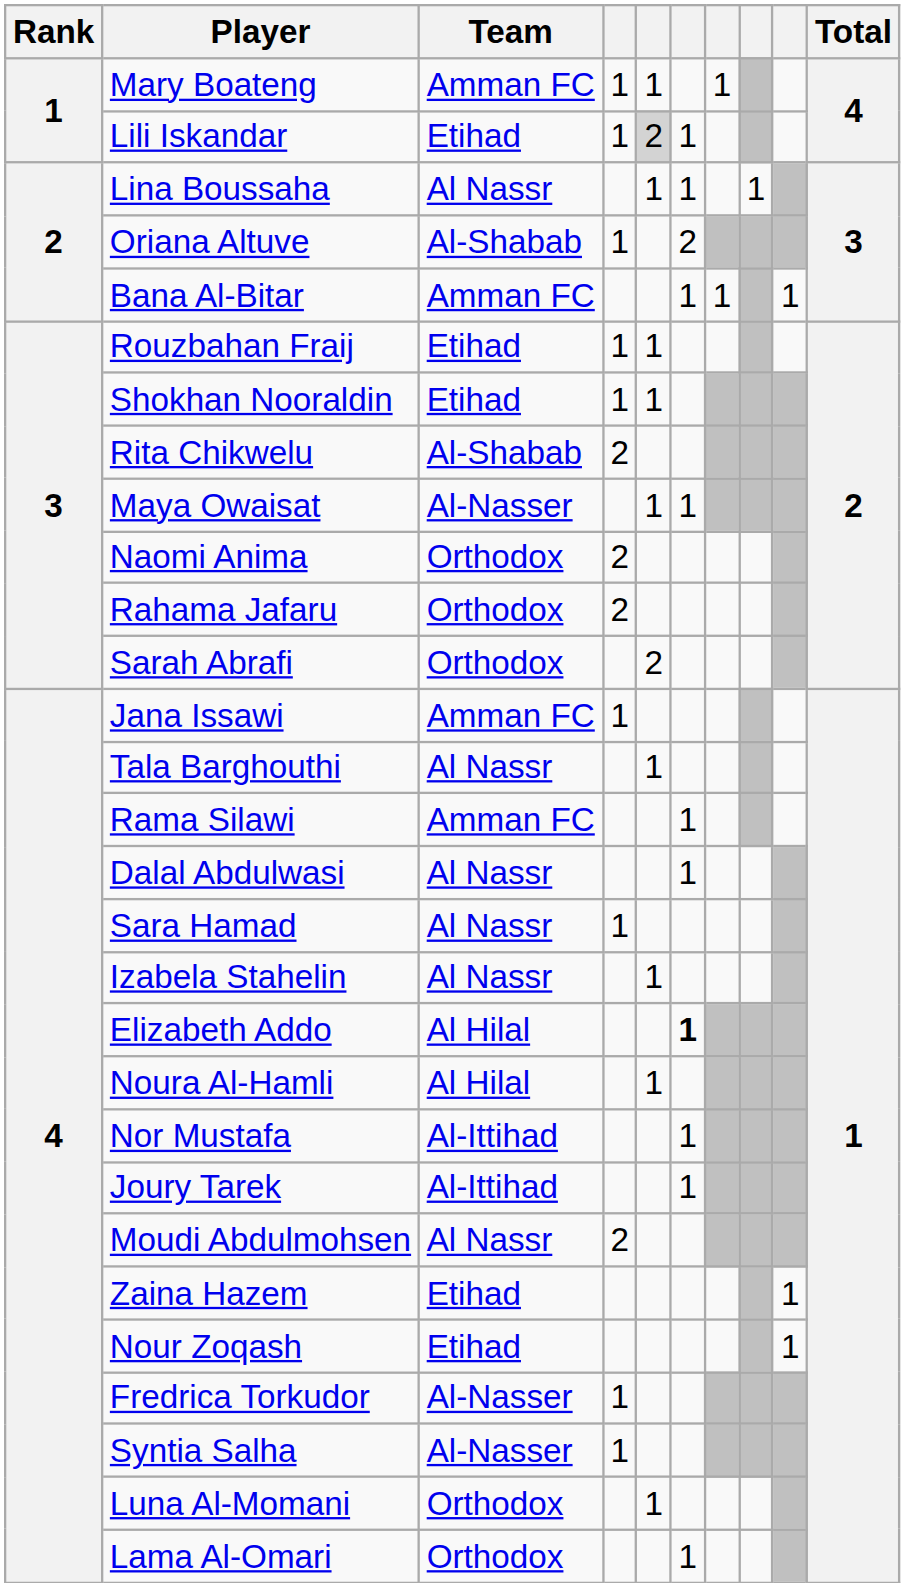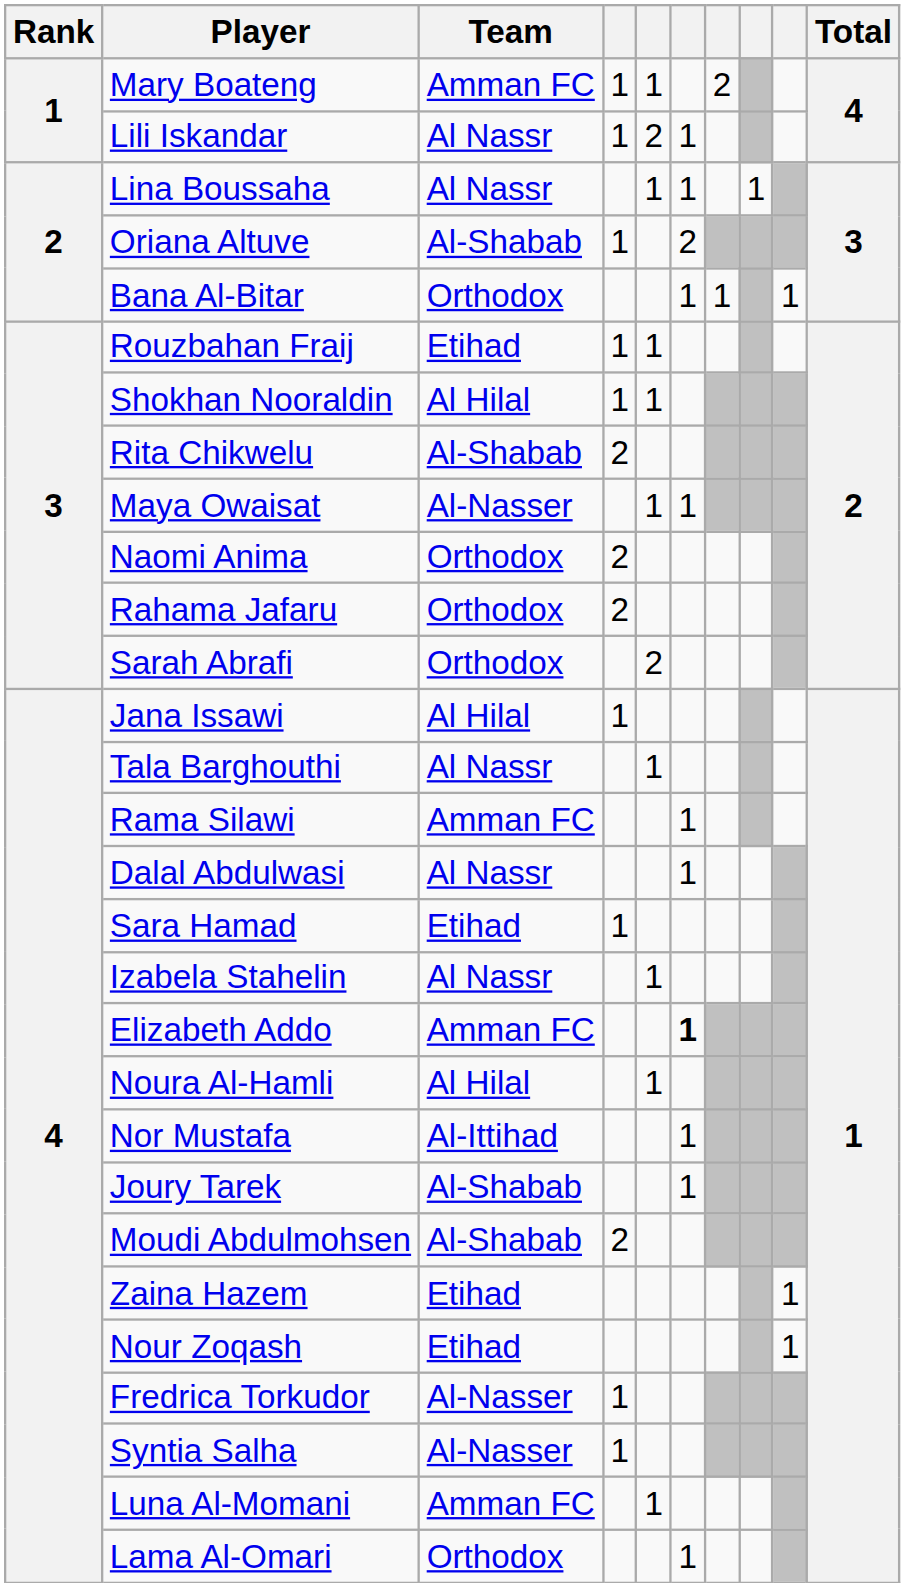Mary Boateng | column 7: 1 -> 2
Lili Iskandar | Team: Etihad -> Al Nassr
Lili Iskandar | column 5: lightgrey background -> no background
Bana Al-Bitar | Team: Amman FC -> Orthodox
Shokhan Nooraldin | Team: Etihad -> Al Hilal
Jana Issawi | Team: Amman FC -> Al Hilal
Sara Hamad | Team: Al Nassr -> Etihad
Elizabeth Addo | Team: Al Hilal -> Amman FC
Joury Tarek | Team: Al-Ittihad -> Al-Shabab
Moudi Abdulmohsen | Team: Al Nassr -> Al-Shabab
Luna Al-Momani | Team: Orthodox -> Amman FC
